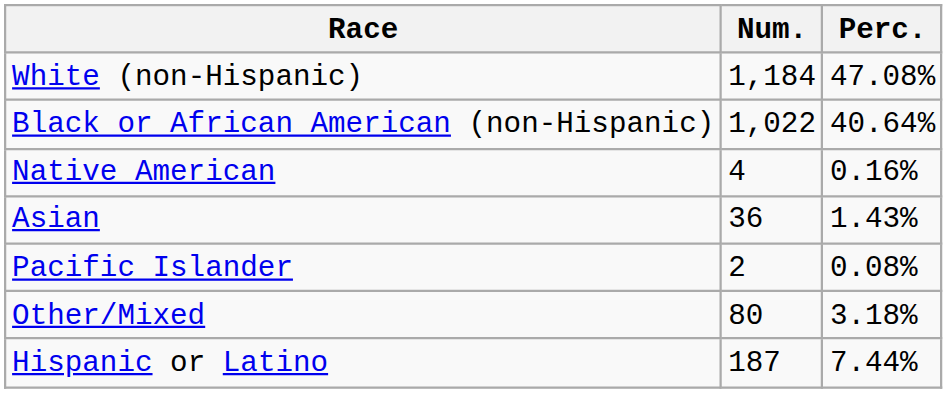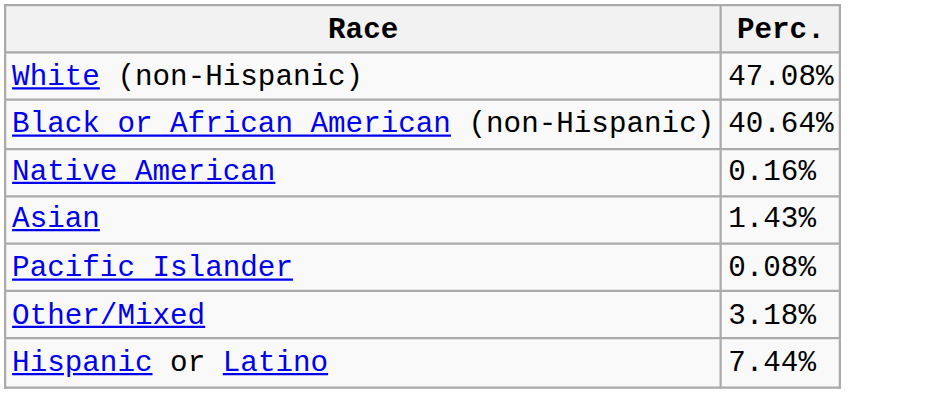- column: Num. | 1,184 | 1,022 | 4 | 36 | 2 | 80 | 187
